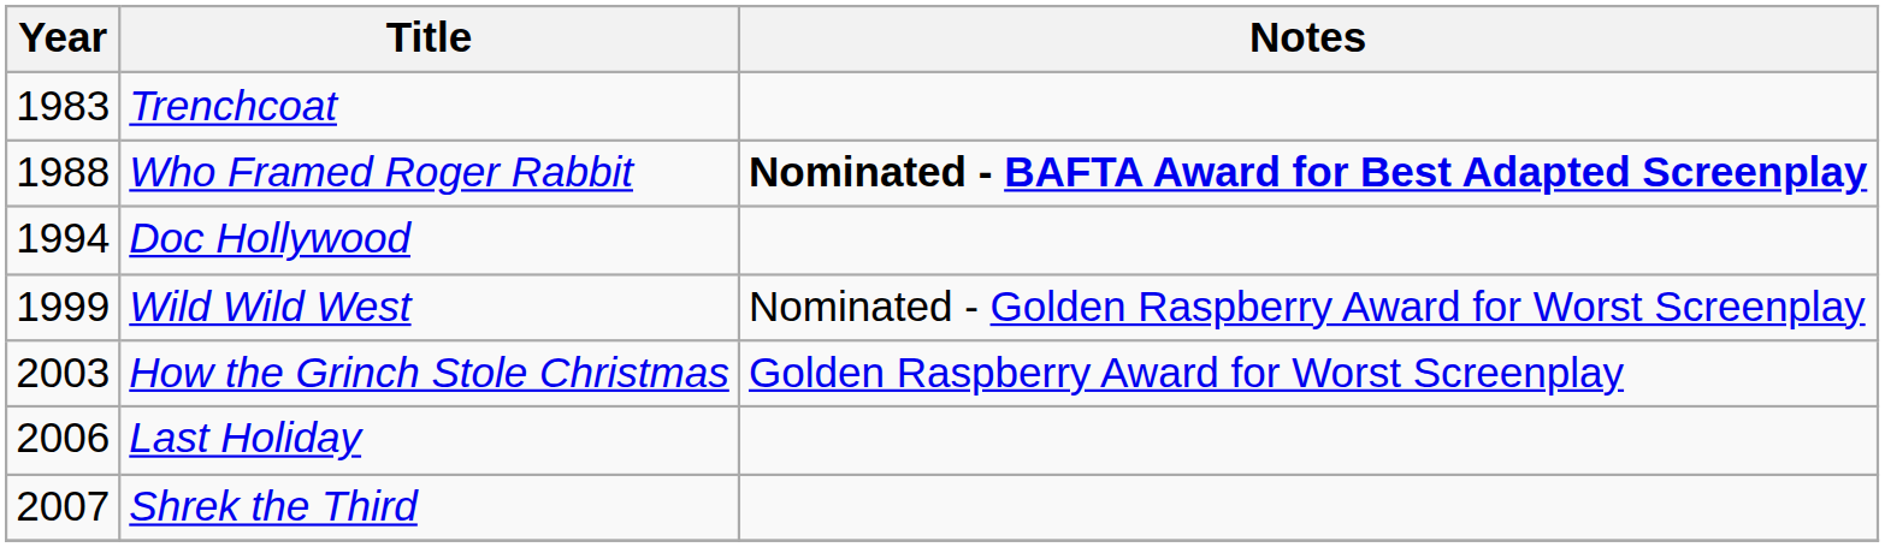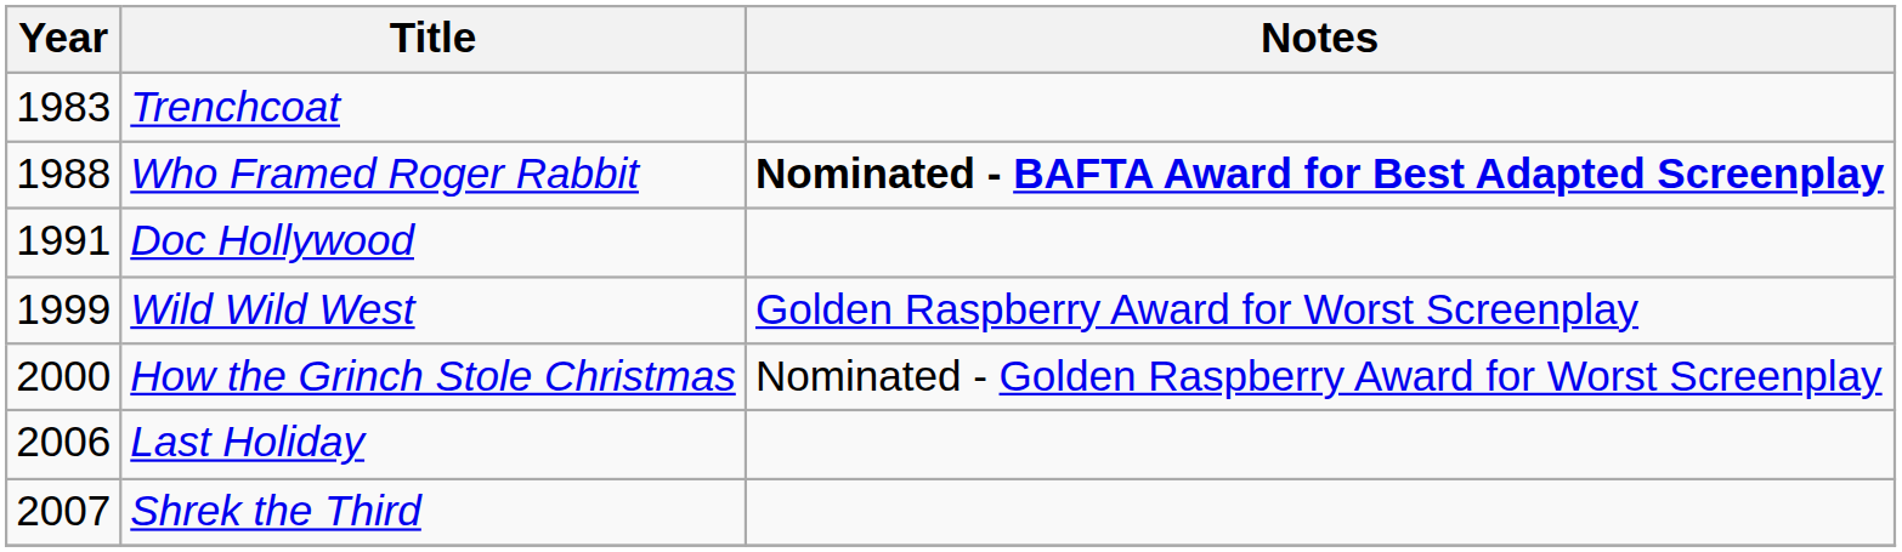Doc Hollywood | Year: 1994 -> 1991
Wild Wild West | Notes: Nominated - Golden Raspberry Award for Worst Screenplay -> Golden Raspberry Award for Worst Screenplay
How the Grinch Stole Christmas | Year: 2003 -> 2000
How the Grinch Stole Christmas | Notes: Golden Raspberry Award for Worst Screenplay -> Nominated - Golden Raspberry Award for Worst Screenplay
